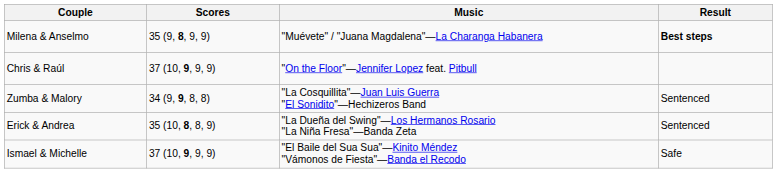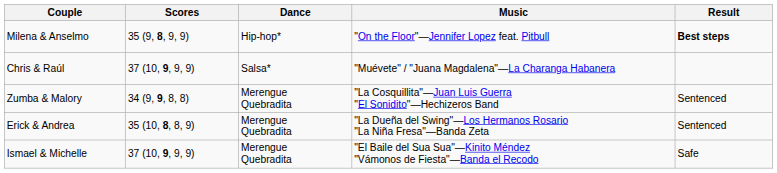+ column: Dance | Hip-hop* | Salsa* | Merengue Quebradita | Merengue Quebradita | Merengue Quebradita
Milena & Anselmo | Music: "Muévete" / "Juana Magdalena"—La Charanga Habanera -> "On the Floor"—Jennifer Lopez feat. Pitbull
Chris & Raúl | Music: "On the Floor"—Jennifer Lopez feat. Pitbull -> "Muévete" / "Juana Magdalena"—La Charanga Habanera
